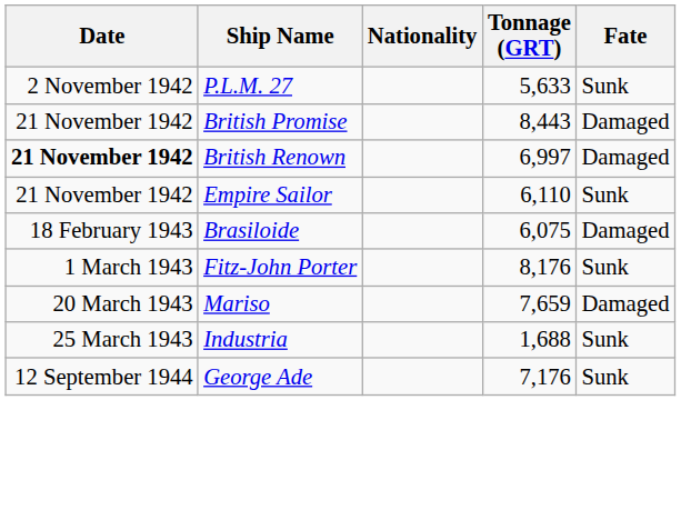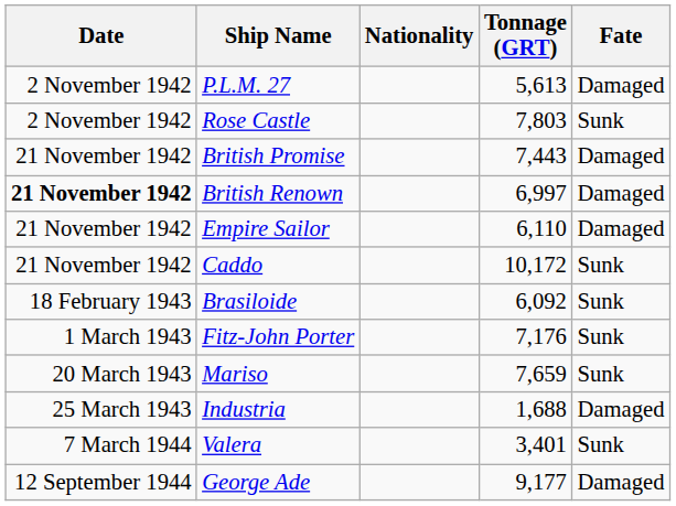P.L.M. 27 | Tonnage (GRT): 5,633 -> 5,613
P.L.M. 27 | Fate: Sunk -> Damaged
+ row: 2 November 1942 | Rose Castle | 7,803 | Sunk
British Promise | Tonnage (GRT): 8,443 -> 7,443
Empire Sailor | Fate: Sunk -> Damaged
+ row: 21 November 1942 | Caddo | 10,172 | Sunk
Brasiloide | Tonnage (GRT): 6,075 -> 6,092
Brasiloide | Fate: Damaged -> Sunk
Fitz-John Porter | Tonnage (GRT): 8,176 -> 7,176
Mariso | Fate: Damaged -> Sunk
Industria | Fate: Sunk -> Damaged
+ row: 7 March 1944 | Valera | 3,401 | Sunk
George Ade | Tonnage (GRT): 7,176 -> 9,177
George Ade | Fate: Sunk -> Damaged
